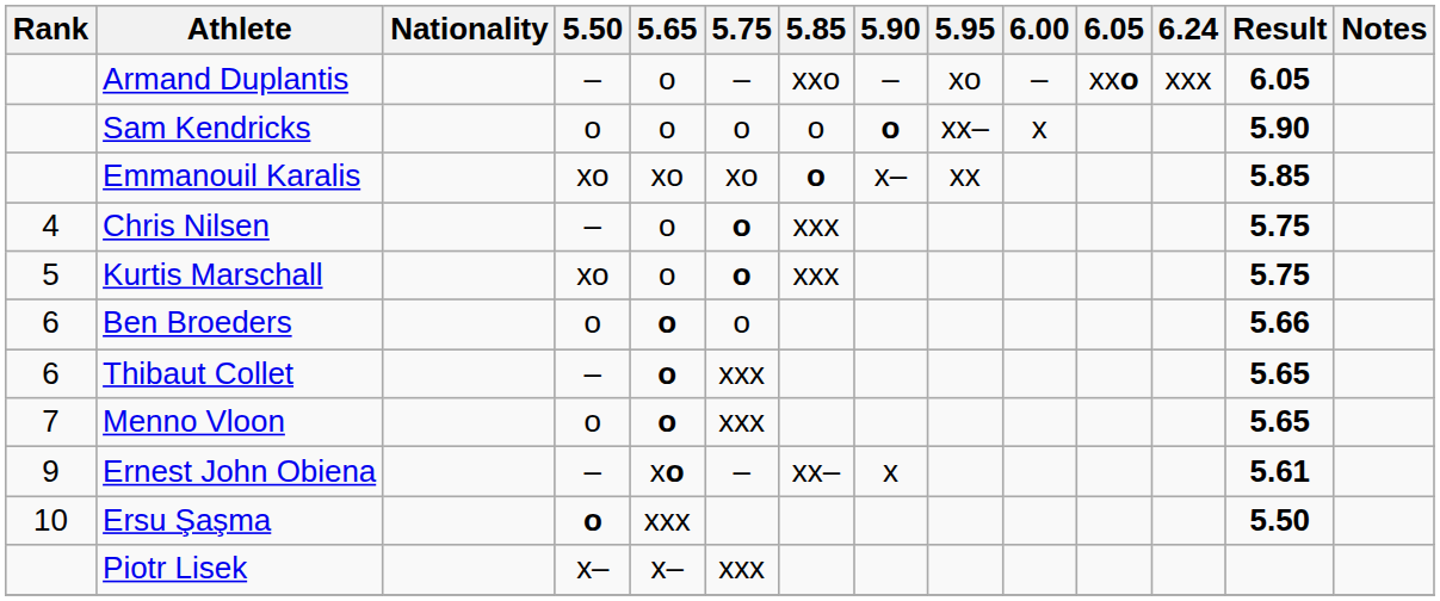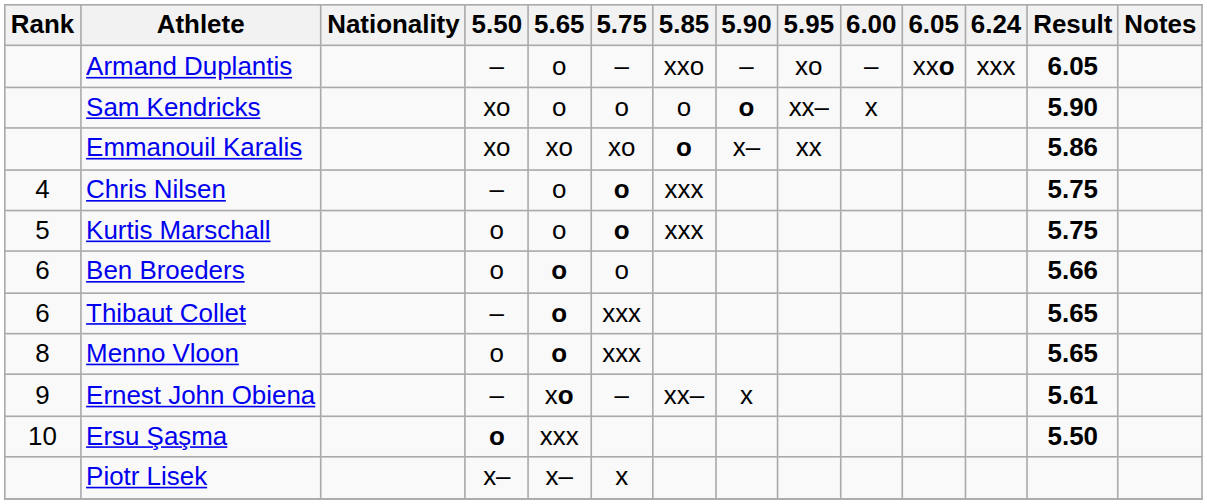Sam Kendricks | 5.50: o -> xo
Emmanouil Karalis | Result: 5.85 -> 5.86
Kurtis Marschall | 5.50: xo -> o
Menno Vloon | Rank: 7 -> 8
Piotr Lisek | 5.75: xxx -> x
